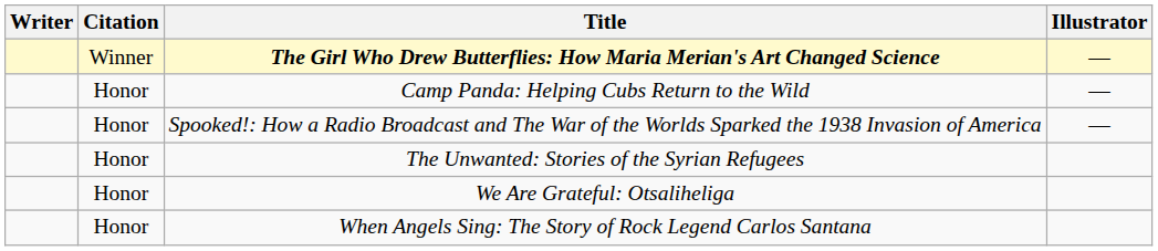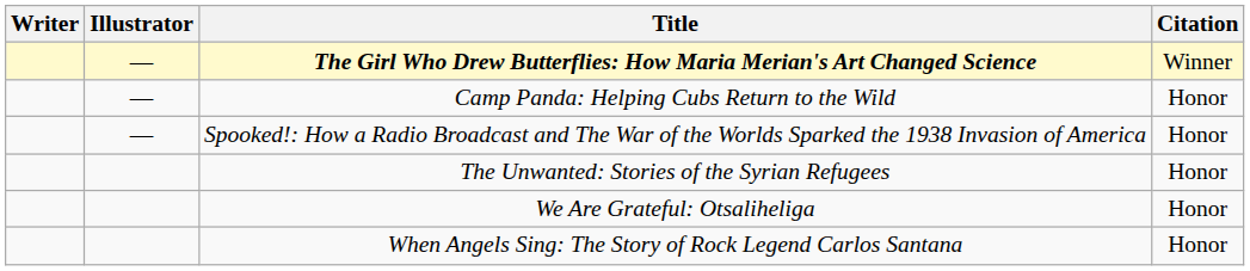columns swapped: Illustrator <-> Citation
